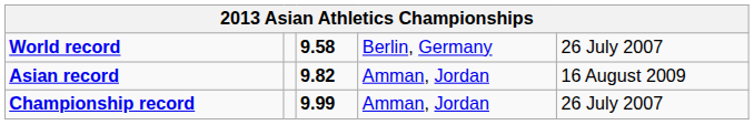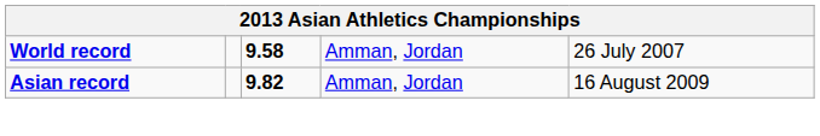World record | column 4: Berlin, Germany -> Amman, Jordan
- row: Championship record | 9.99 | Amman, Jordan | 26 July 2007
